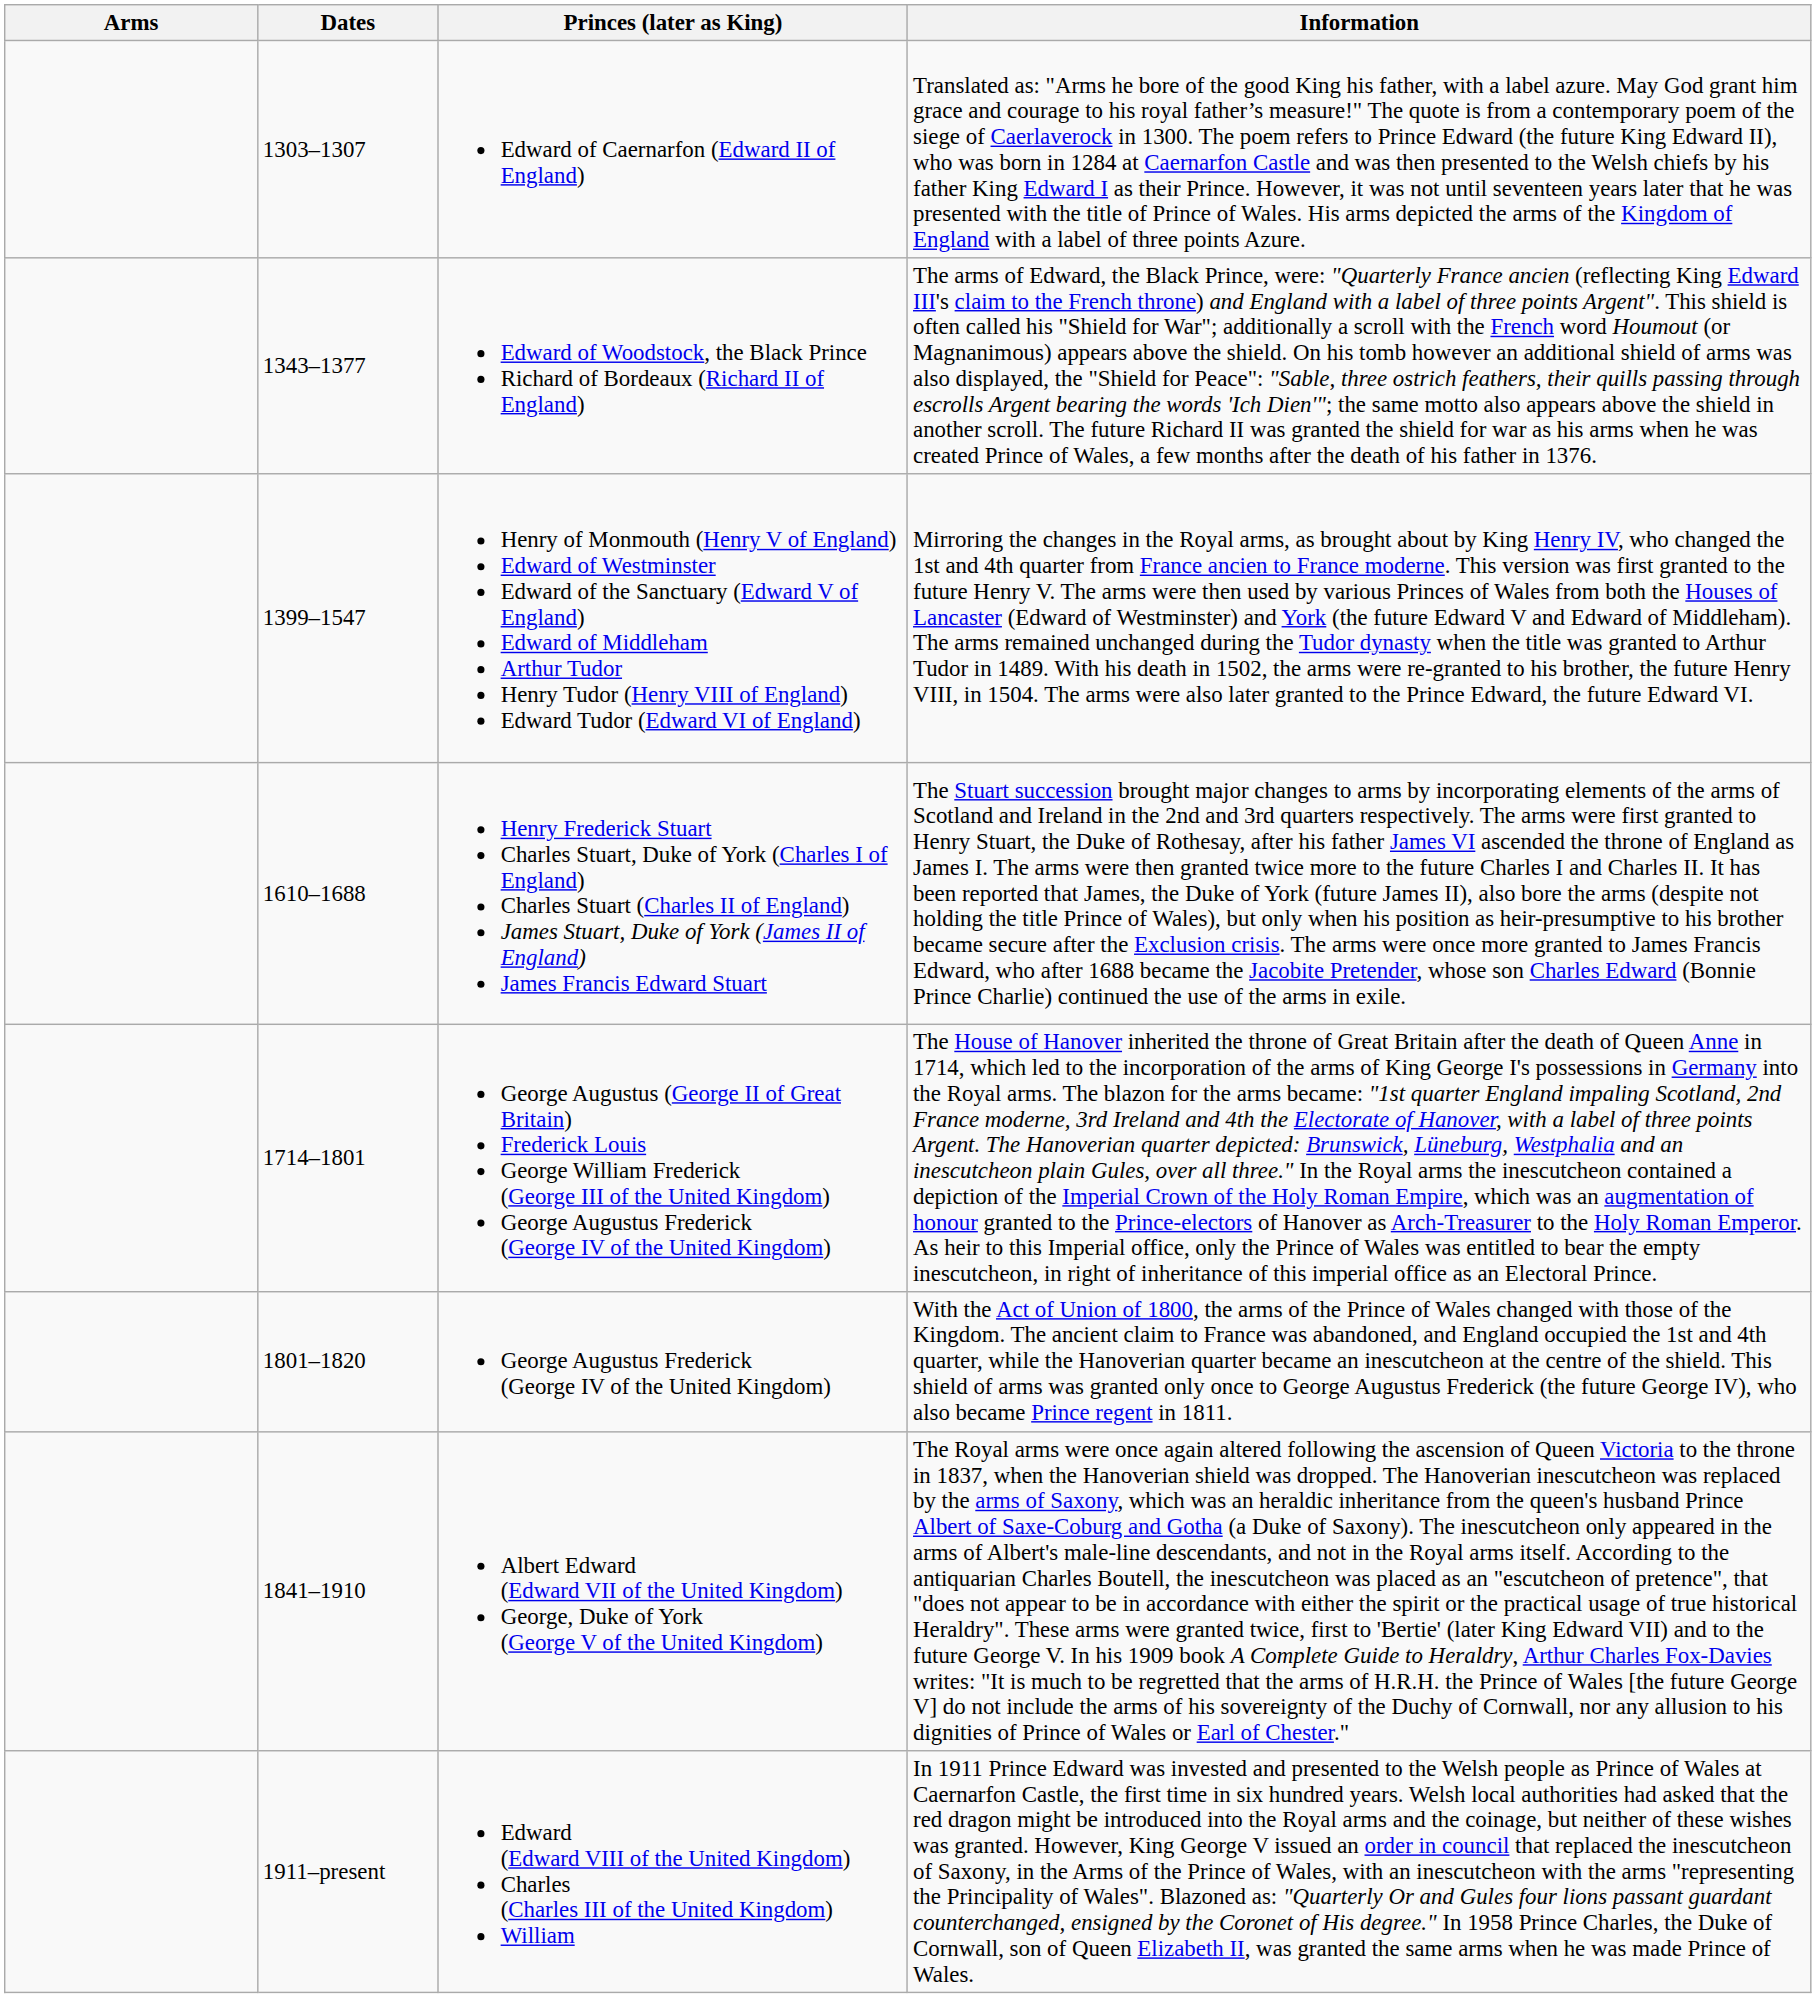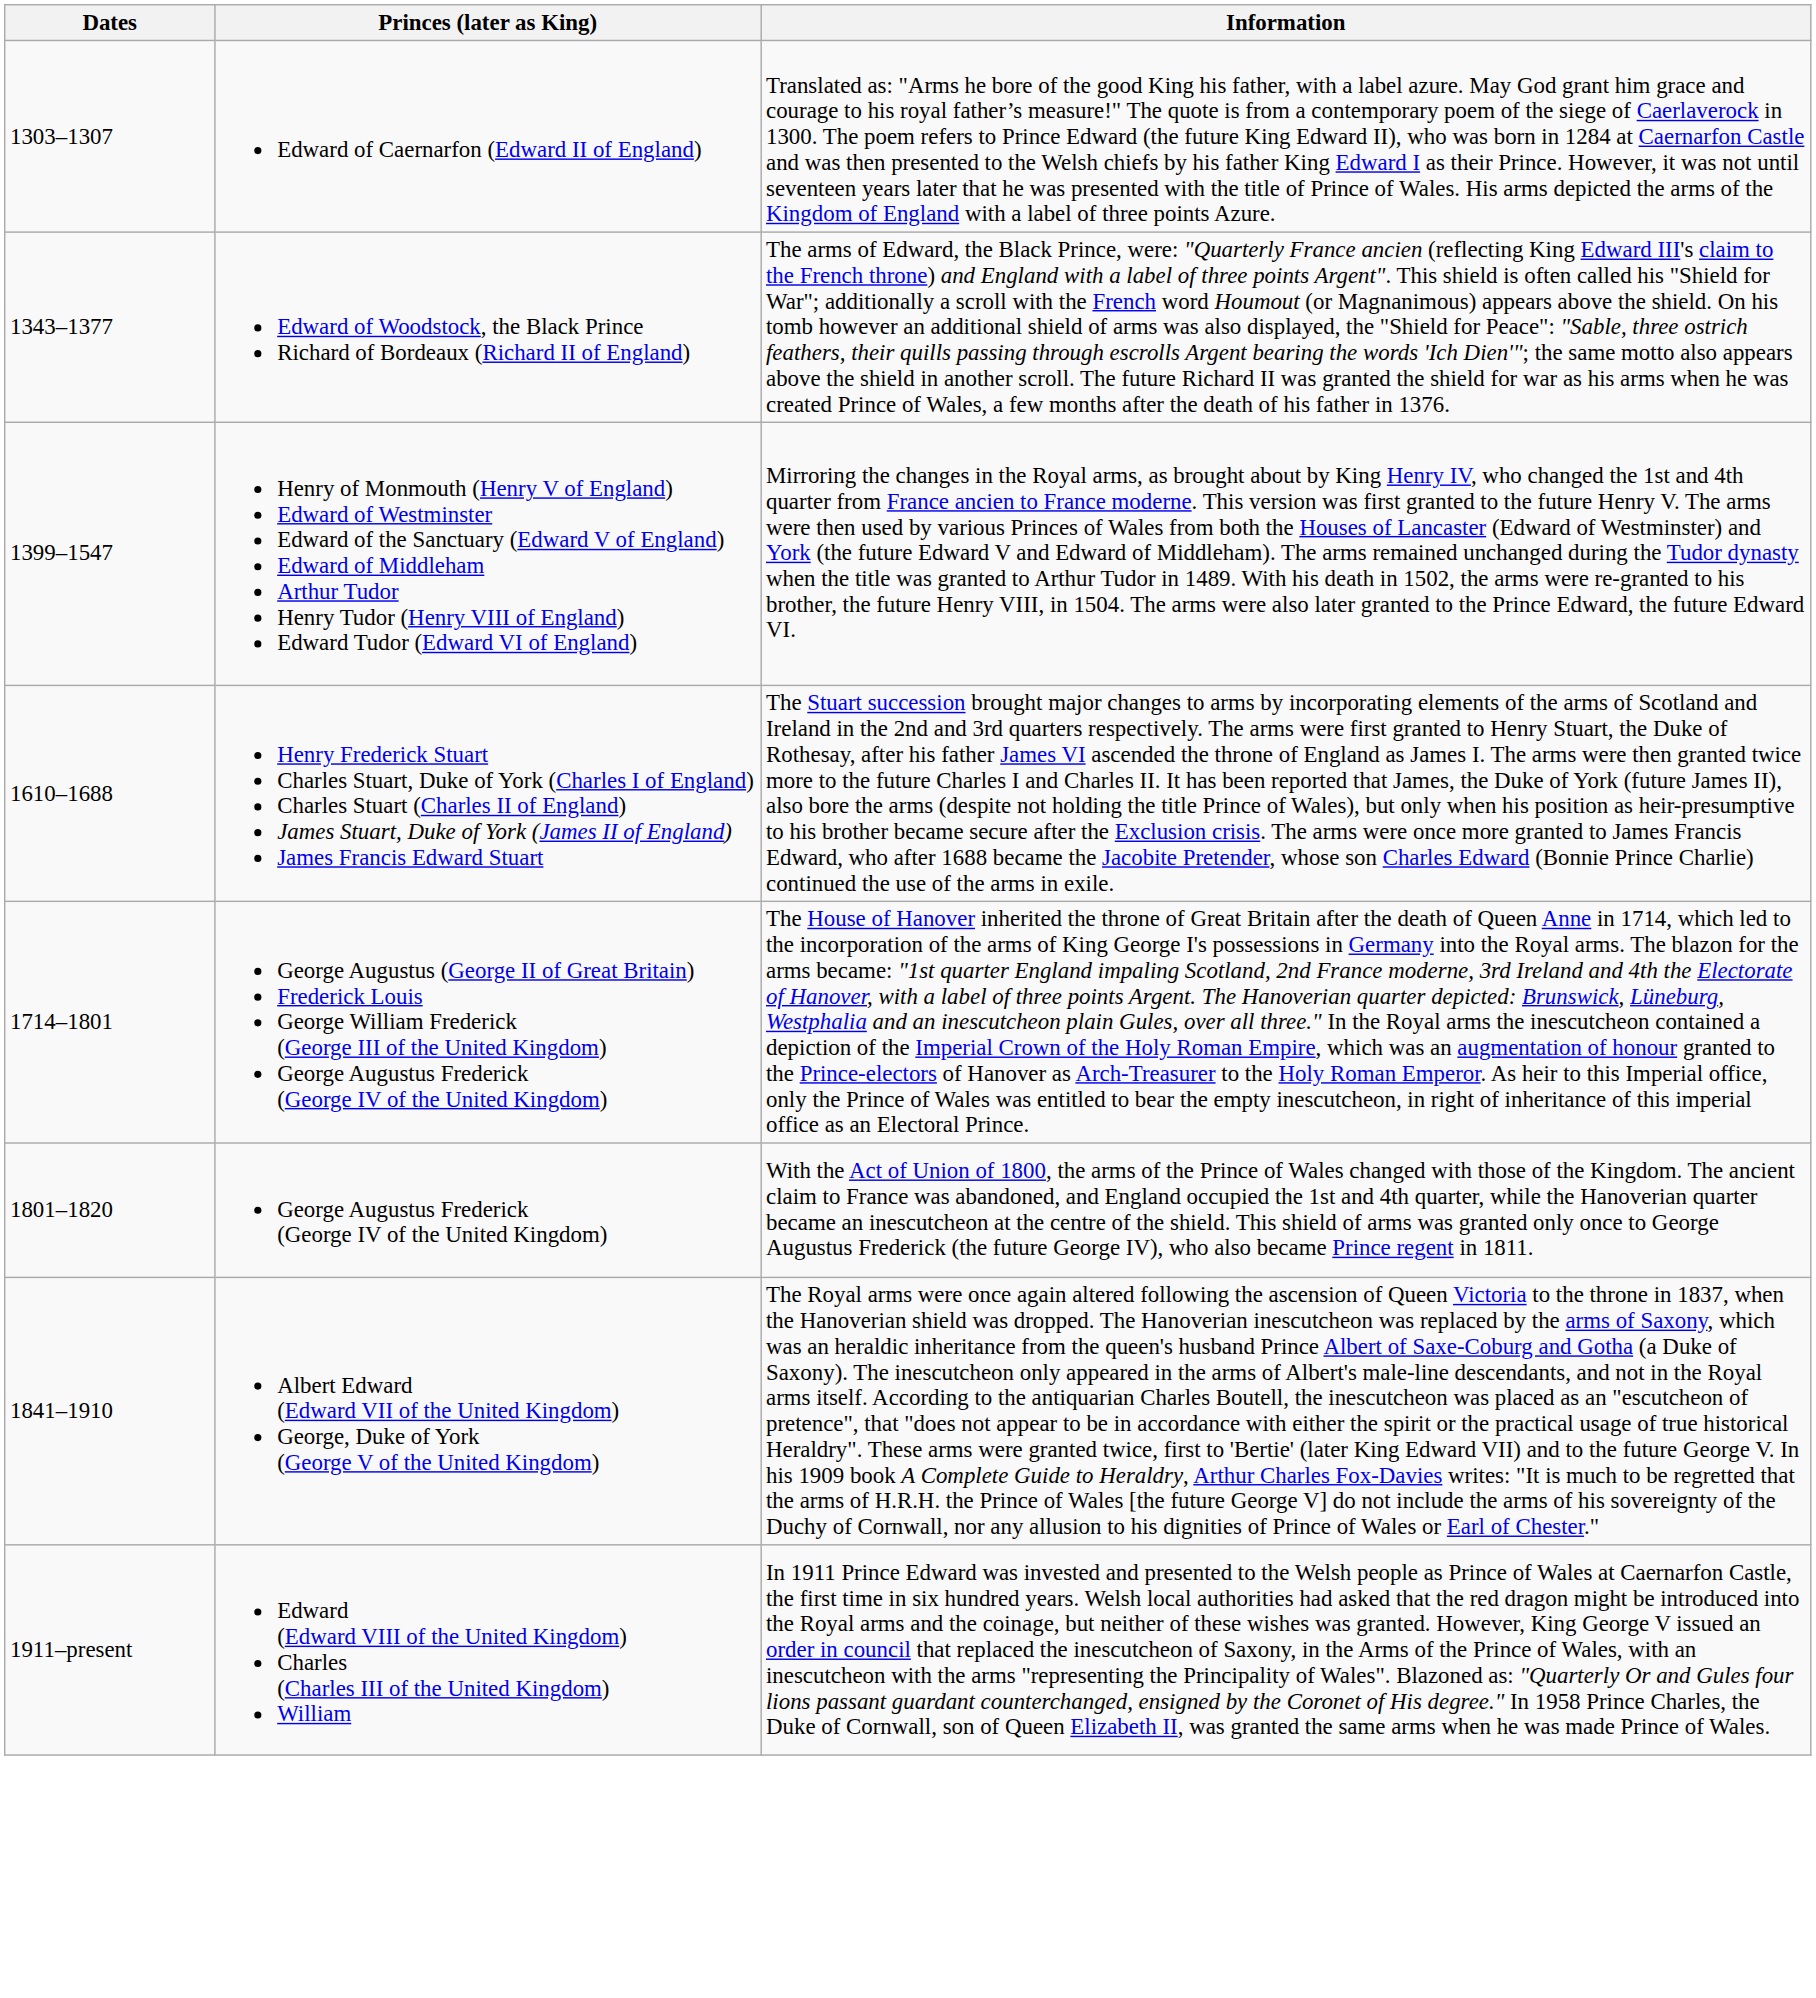- column: Arms
